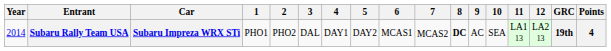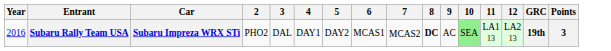- column: 1 | PHO1
Subaru Rally Team USA | Year: 2014 -> 2016
Subaru Rally Team USA | 10: no background -> lightgreen background
Subaru Rally Team USA | Points: 4 -> 3
